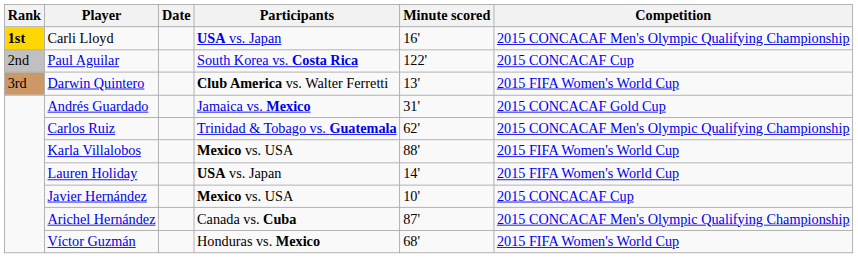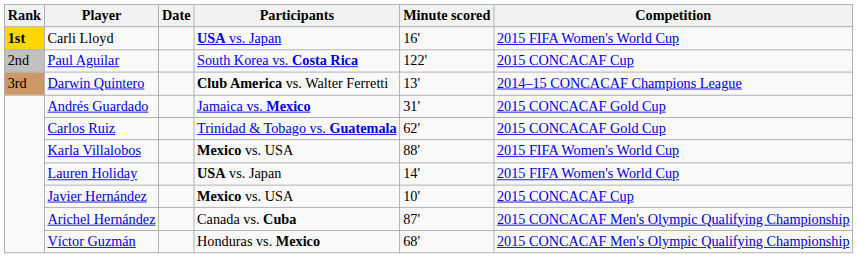Carli Lloyd | Competition: 2015 CONCACAF Men's Olympic Qualifying Championship -> 2015 FIFA Women's World Cup
Darwin Quintero | Competition: 2015 FIFA Women's World Cup -> 2014–15 CONCACAF Champions League
Carlos Ruiz | Competition: 2015 CONCACAF Men's Olympic Qualifying Championship -> 2015 CONCACAF Gold Cup
Víctor Guzmán | Competition: 2015 FIFA Women's World Cup -> 2015 CONCACAF Men's Olympic Qualifying Championship
